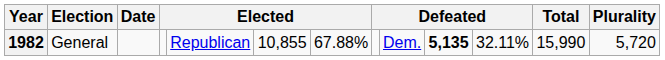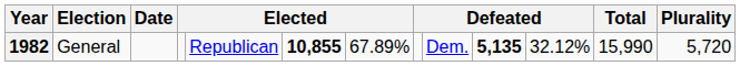1982 | column 6: normal -> bold
1982 | column 7: 67.88% -> 67.89%
1982 | column 11: 32.11% -> 32.12%
